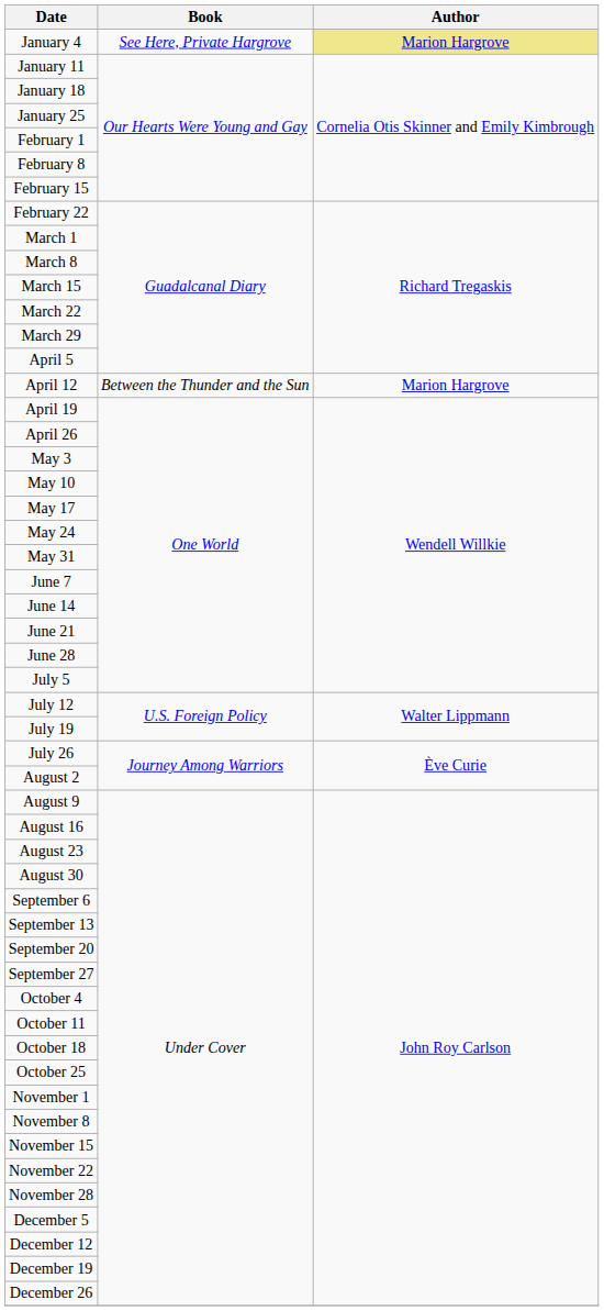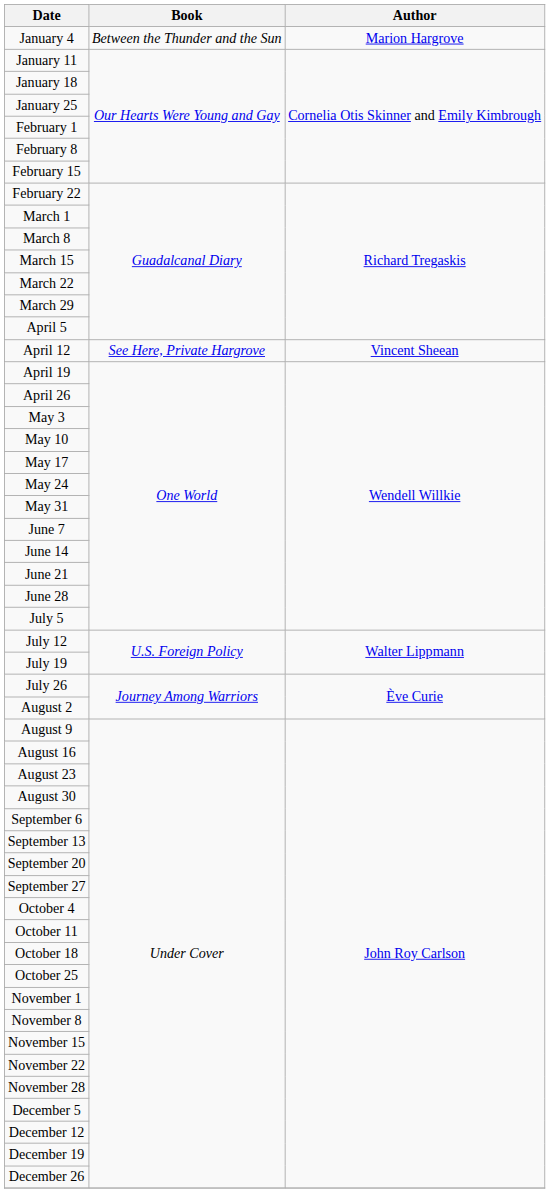January 4 | Book: See Here, Private Hargrove -> Between the Thunder and the Sun
January 4 | Author: khaki background -> no background
April 12 | Book: Between the Thunder and the Sun -> See Here, Private Hargrove
April 12 | Author: Marion Hargrove -> Vincent Sheean
